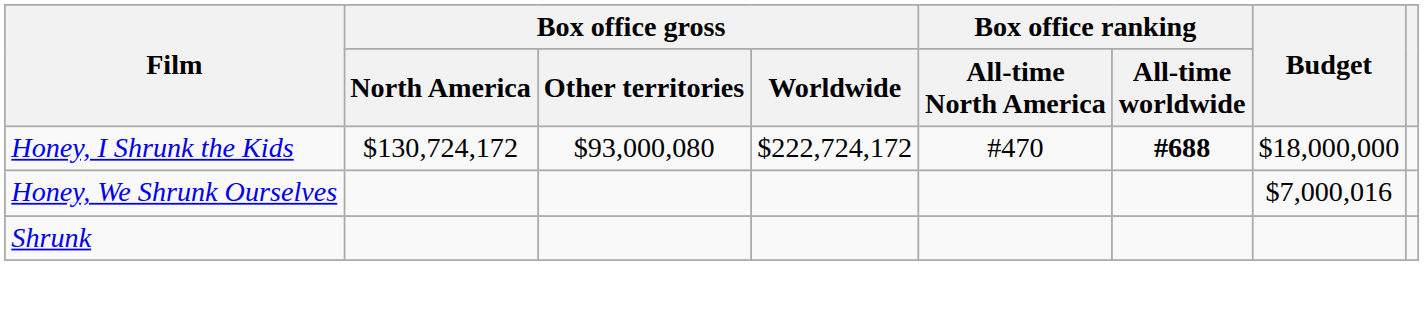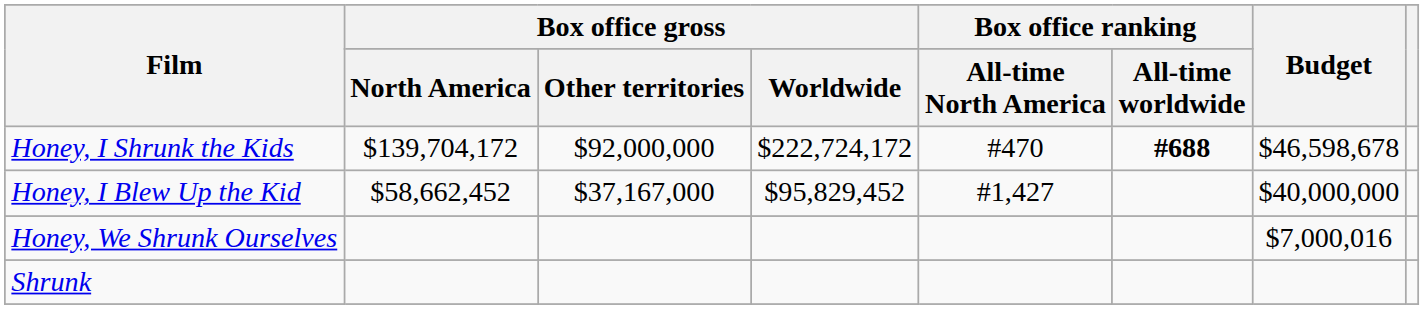Honey, I Shrunk the Kids | Box office gross / North America: $130,724,172 -> $139,704,172
Honey, I Shrunk the Kids | Box office gross / Other territories: $93,000,080 -> $92,000,000
Honey, I Shrunk the Kids | Budget: $18,000,000 -> $46,598,678
+ row: Honey, I Blew Up the Kid | $58,662,452 | $37,167,000 | $95,829,452 | #1,427 | $40,000,000
